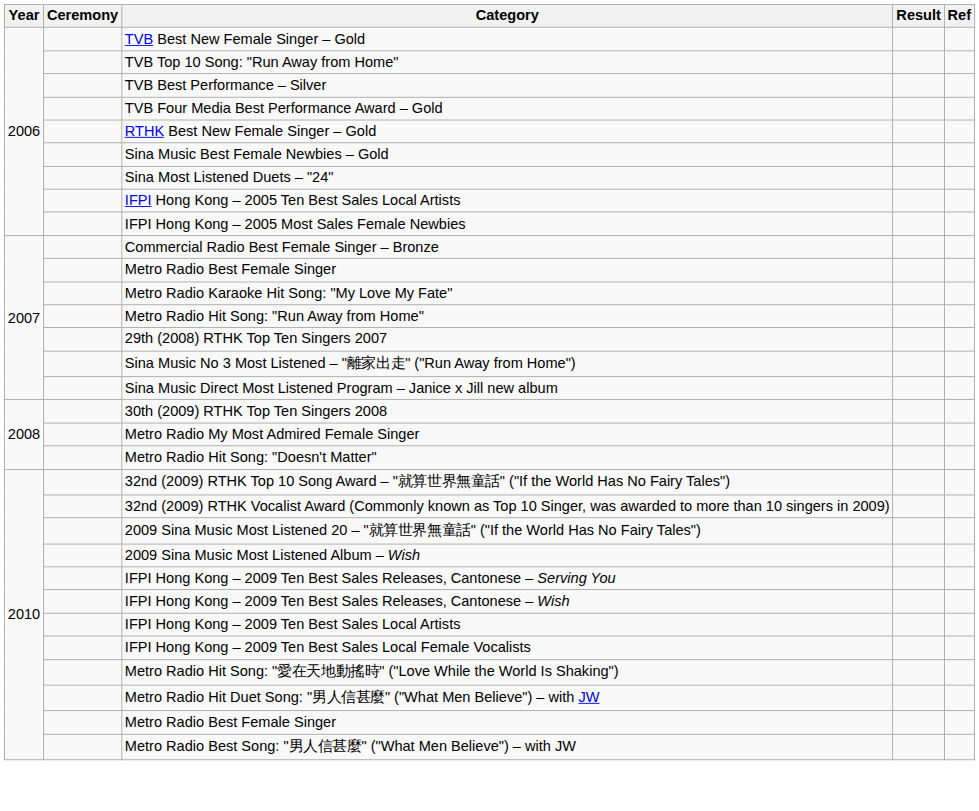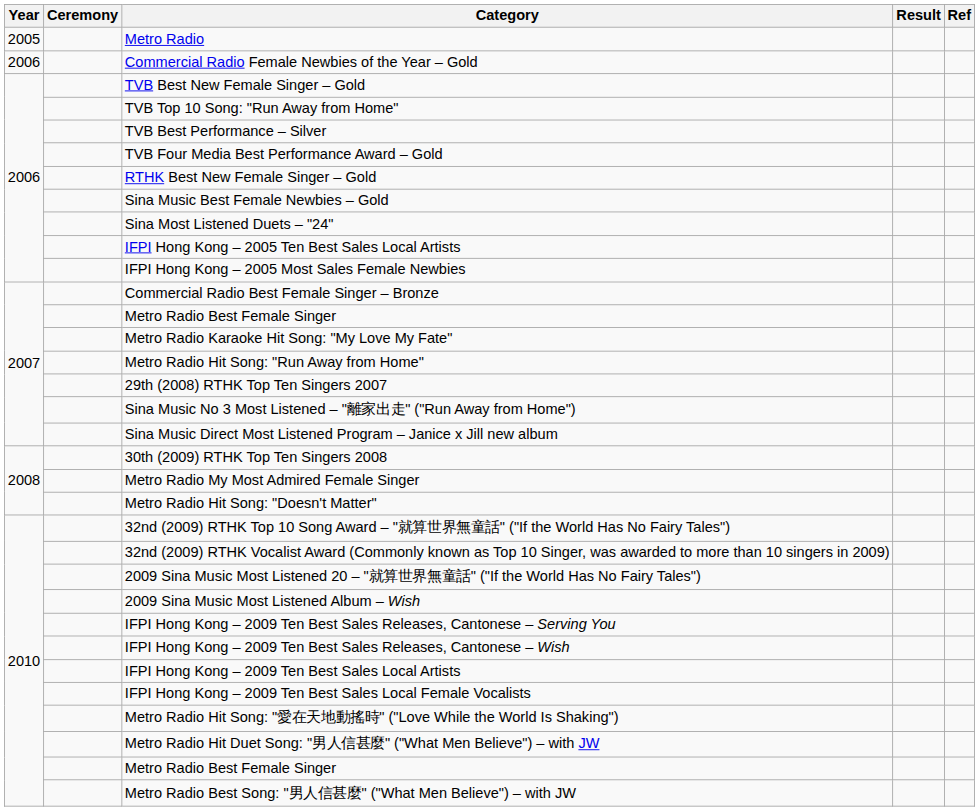+ row: 2005 | Metro Radio
+ row: 2006 | Commercial Radio Female Newbies of the Year – Gold
